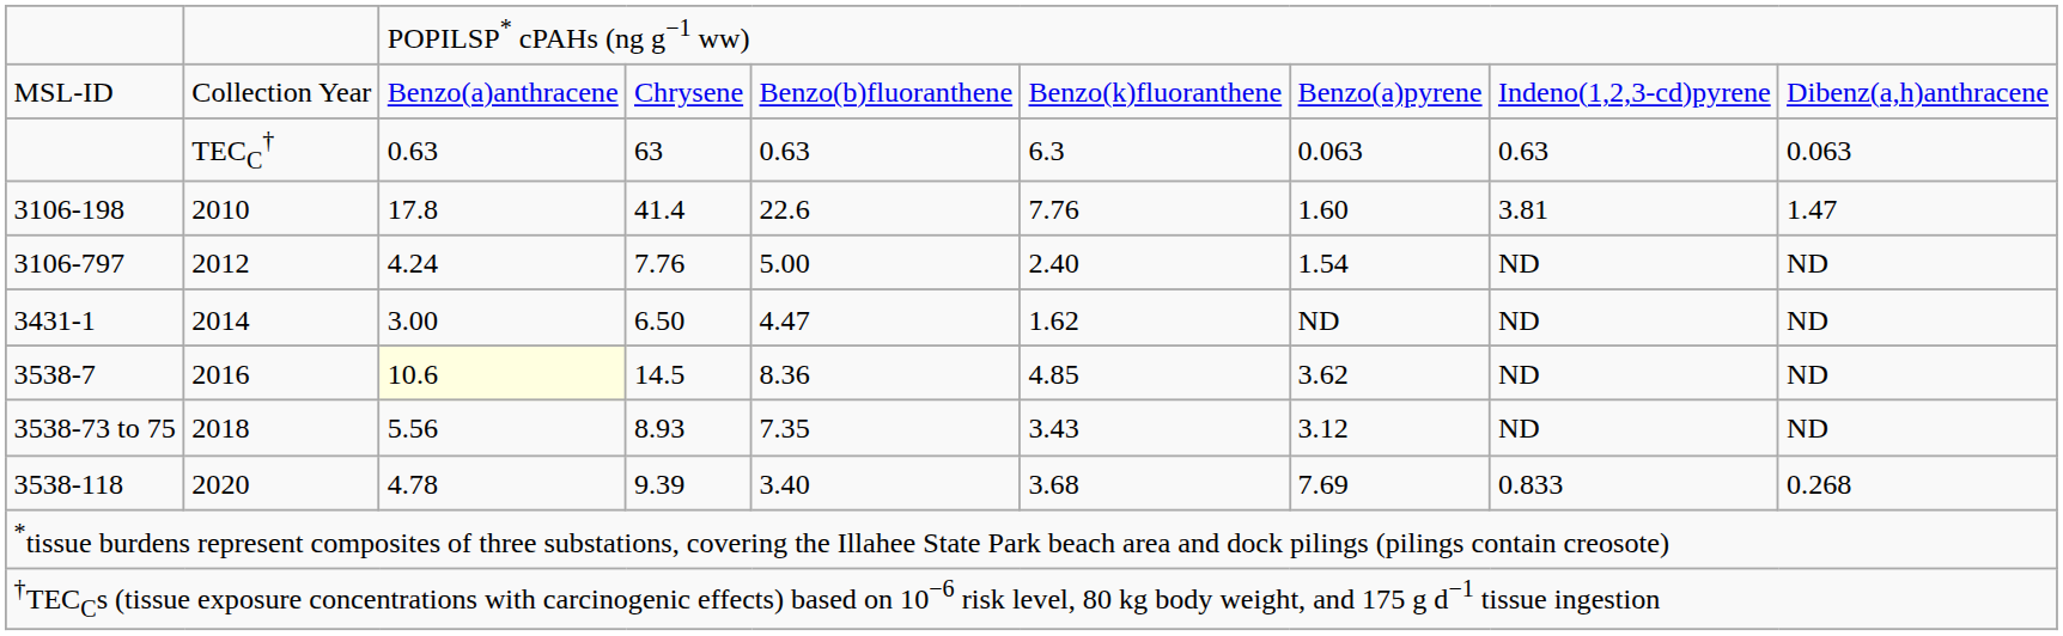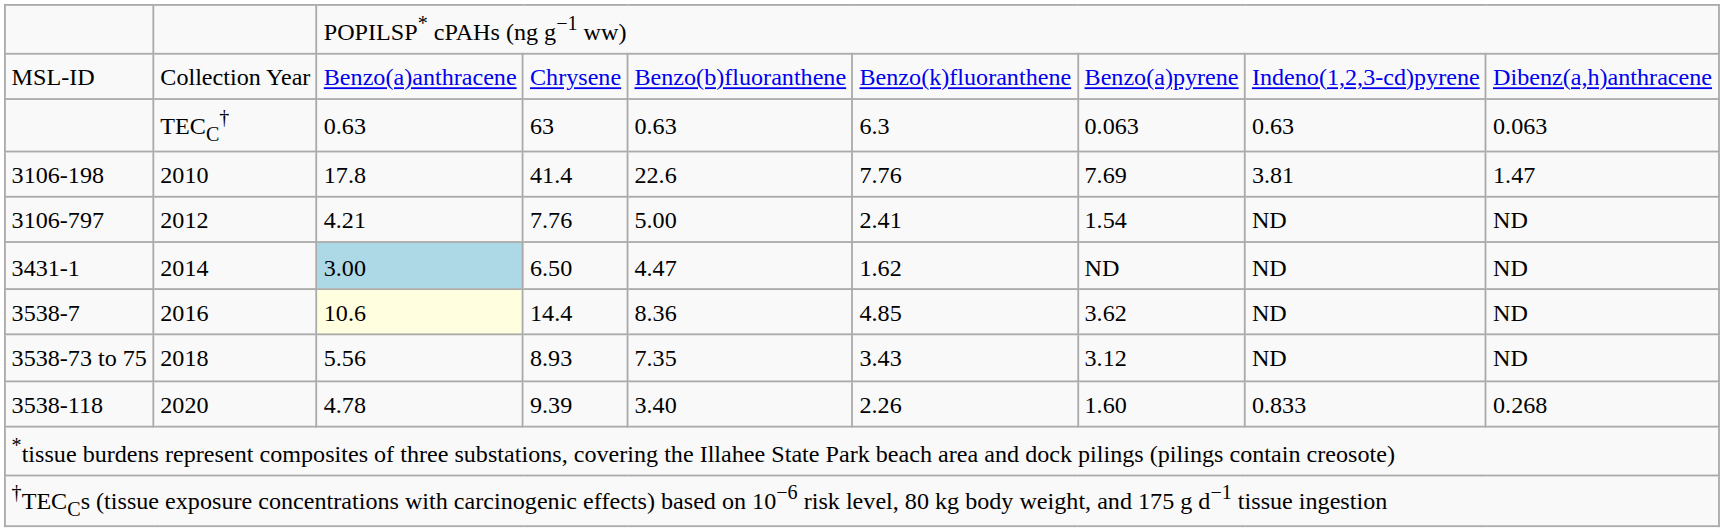3106-198 | column 7: 1.60 -> 7.69
3106-797 | column 3: 4.24 -> 4.21
3106-797 | column 6: 2.40 -> 2.41
3431-1 | column 3: no background -> lightblue background
3538-7 | column 4: 14.5 -> 14.4
3538-118 | column 6: 3.68 -> 2.26
3538-118 | column 7: 7.69 -> 1.60
